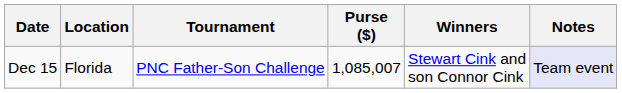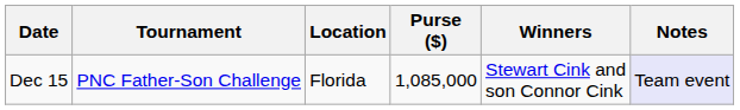columns swapped: Tournament <-> Location
Dec 15 | Purse ($): 1,085,007 -> 1,085,000
